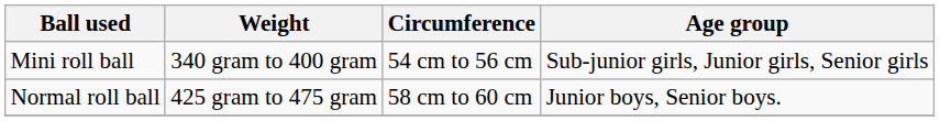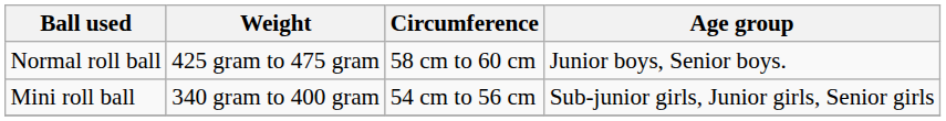rows swapped: Mini roll ball <-> Normal roll ball
